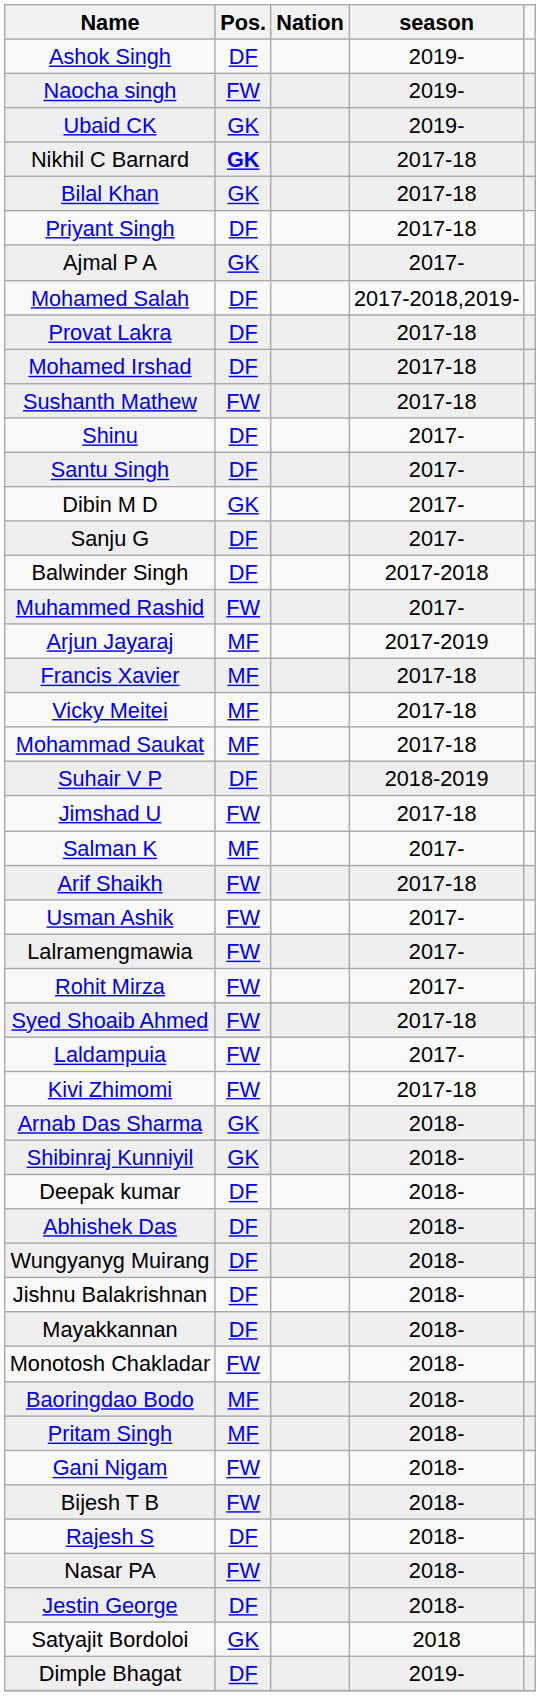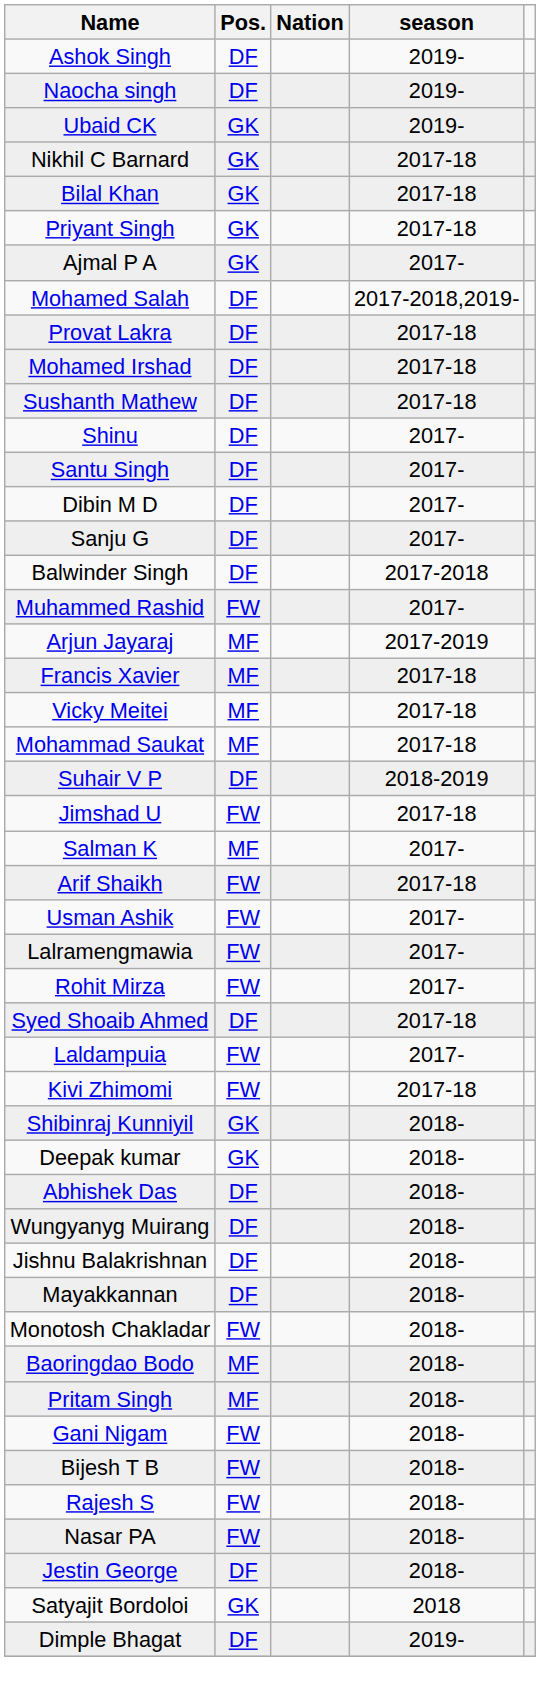Naocha singh | Pos.: FW -> DF
Nikhil C Barnard | Pos.: bold -> normal
Priyant Singh | Pos.: DF -> GK
Sushanth Mathew | Pos.: FW -> DF
Dibin M D | Pos.: GK -> DF
Syed Shoaib Ahmed | Pos.: FW -> DF
- row: Arnab Das Sharma | GK | 2018-
Deepak kumar | Pos.: DF -> GK
Rajesh S | Pos.: DF -> FW
